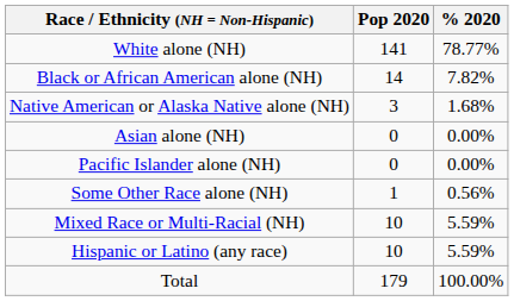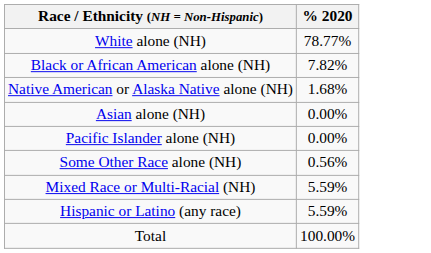- column: Pop 2020 | 141 | 14 | 3 | 0 | 0 | 1 | 10 | 10 | 179
